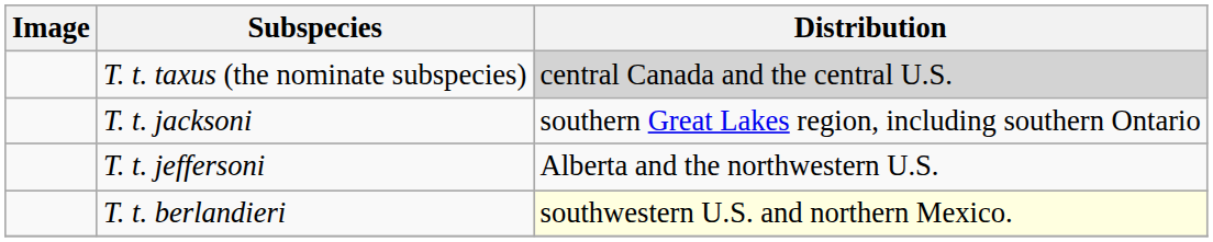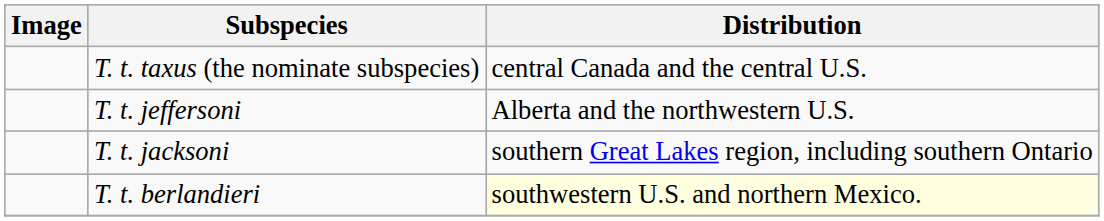T. t. taxus (the nominate subspecies) | Distribution: lightgrey background -> no background
rows swapped: T. t. jacksoni <-> T. t. jeffersoni
